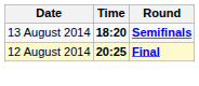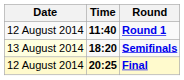+ row: 12 August 2014 | 11:40 | Round 1
Semifinals | Date: no background -> lightyellow background
